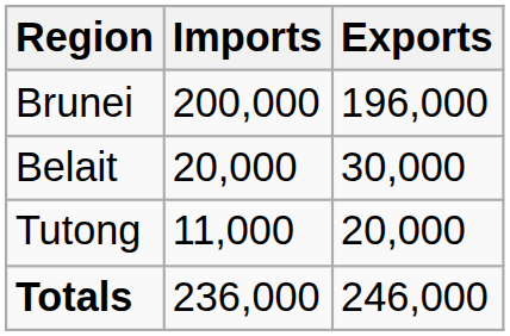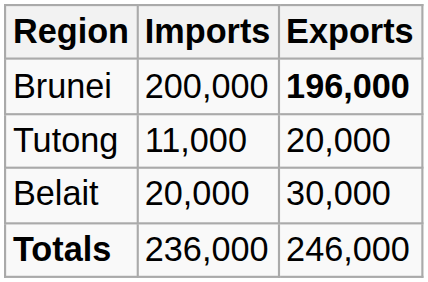Brunei | Exports: normal -> bold
rows swapped: Belait <-> Tutong
